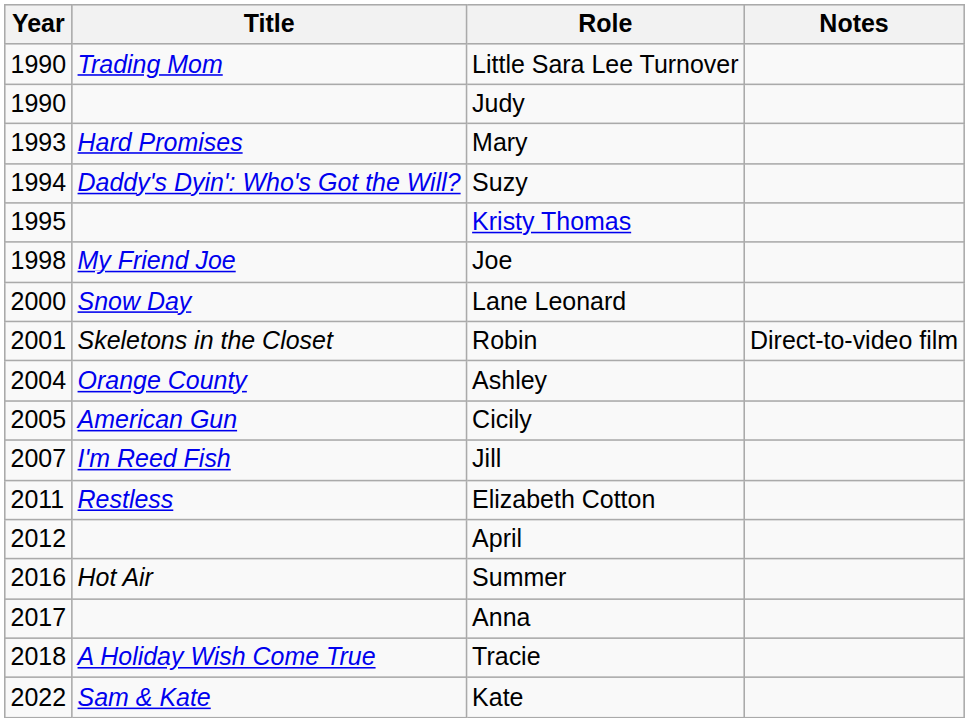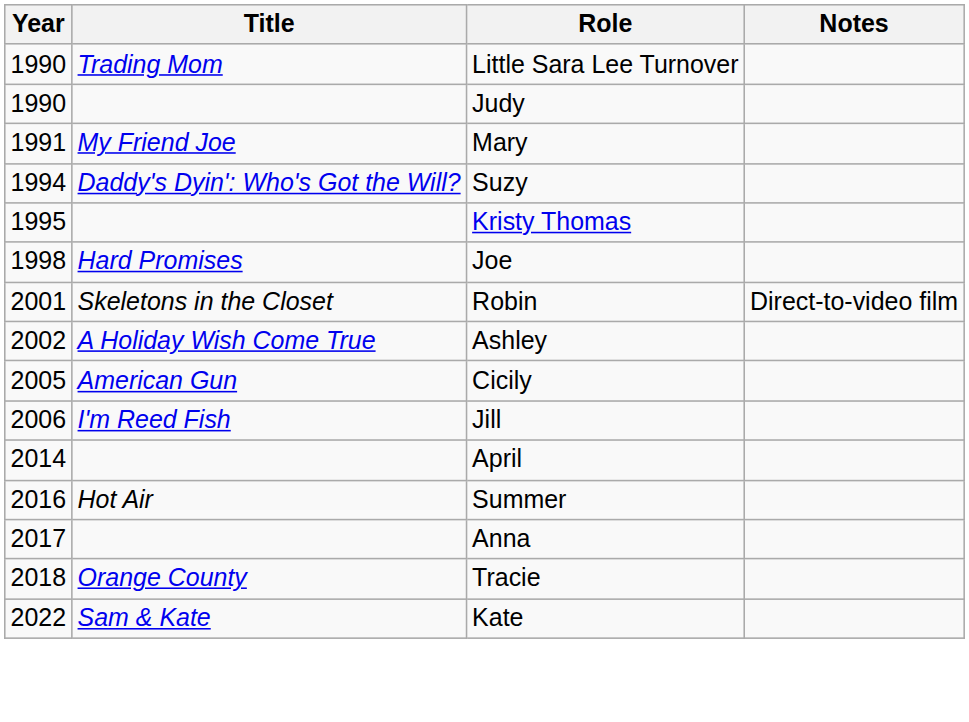Mary | Year: 1993 -> 1991
Mary | Title: Hard Promises -> My Friend Joe
Joe | Title: My Friend Joe -> Hard Promises
- row: 2000 | Snow Day | Lane Leonard
Ashley | Year: 2004 -> 2002
Ashley | Title: Orange County -> A Holiday Wish Come True
Jill | Year: 2007 -> 2006
- row: 2011 | Restless | Elizabeth Cotton
April | Year: 2012 -> 2014
Tracie | Title: A Holiday Wish Come True -> Orange County
